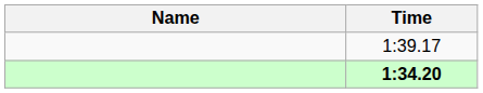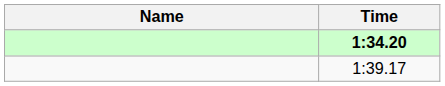rows swapped: 1:34.20 <-> 1:39.17
